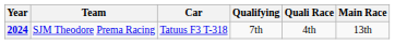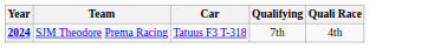- column: Main Race | 13th
